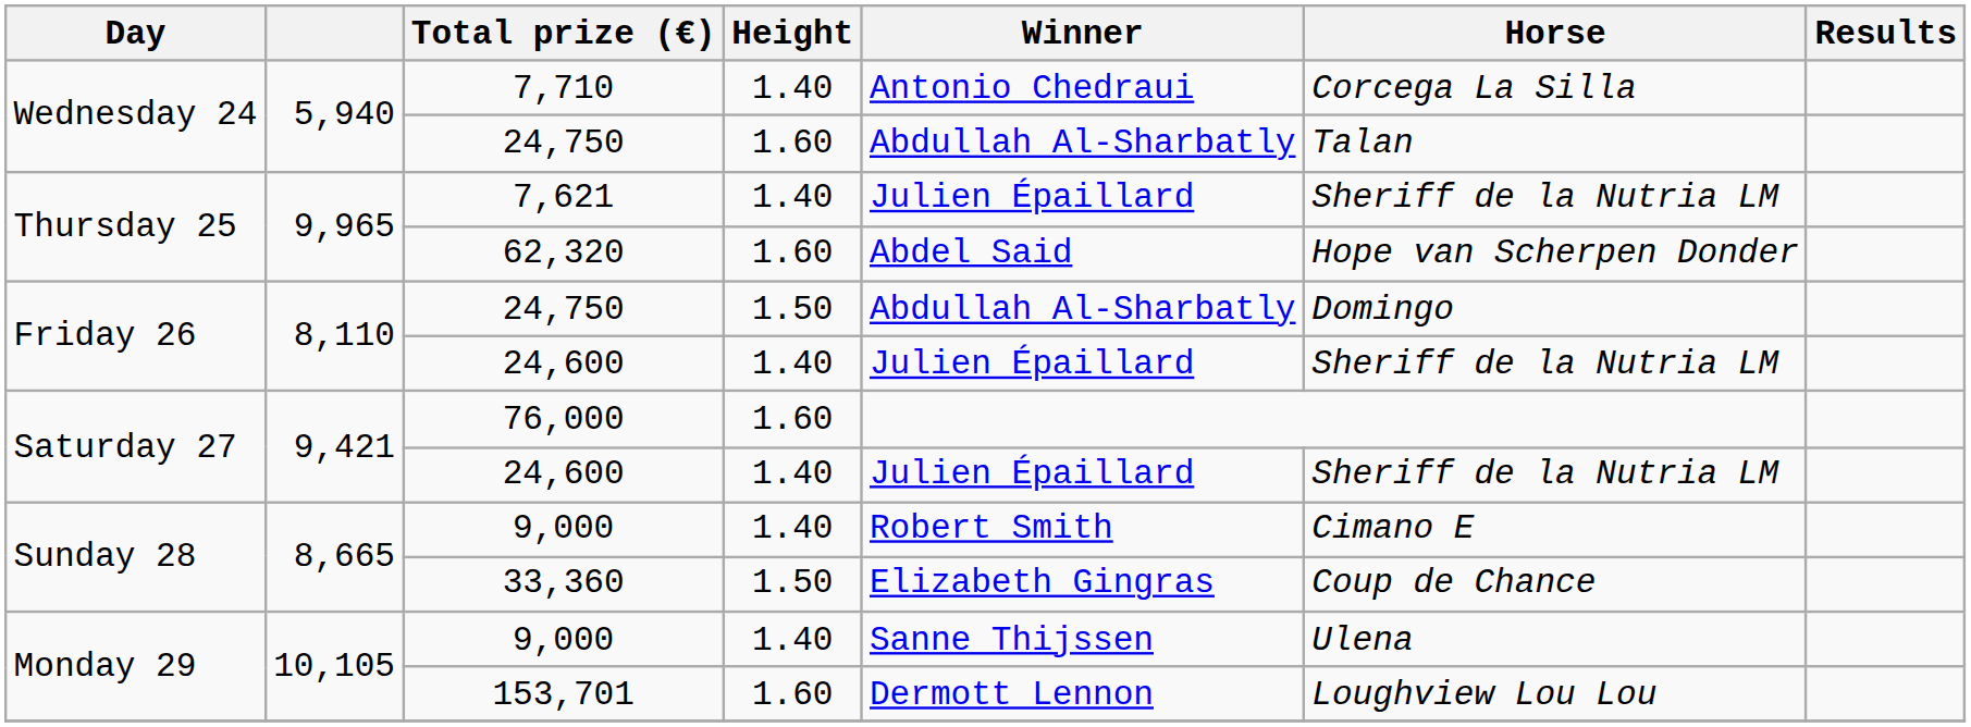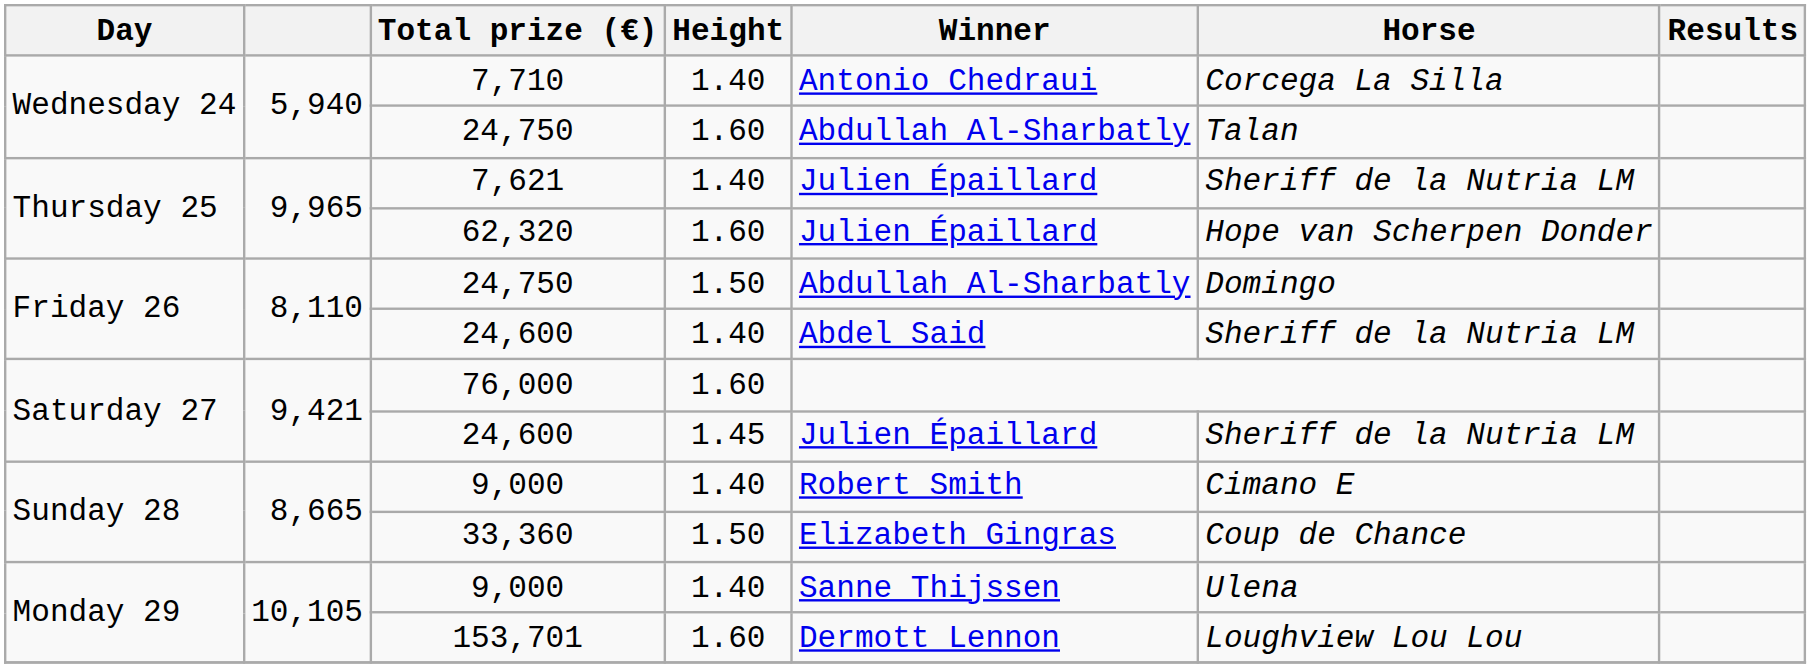62,320 | Winner: Abdel Said -> Julien Épaillard
Friday 26 / 24,600 | Winner: Julien Épaillard -> Abdel Said
Saturday 27 / 24,600 | Height: 1.40 -> 1.45
